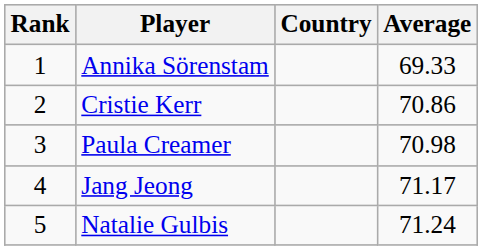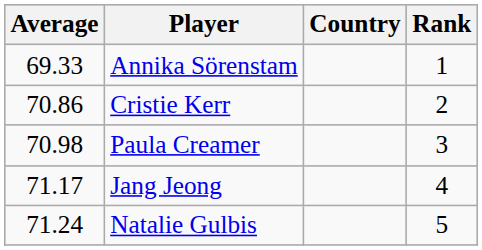columns swapped: Rank <-> Average
